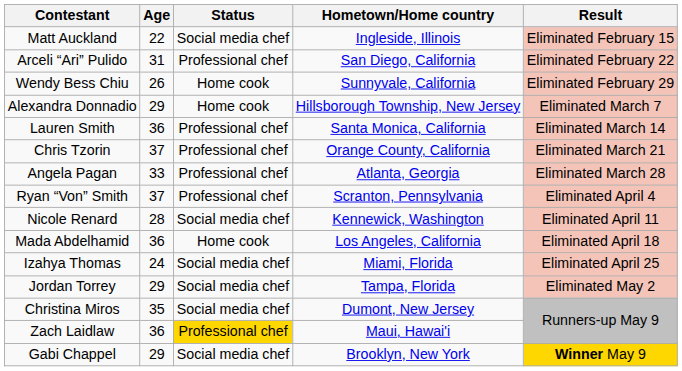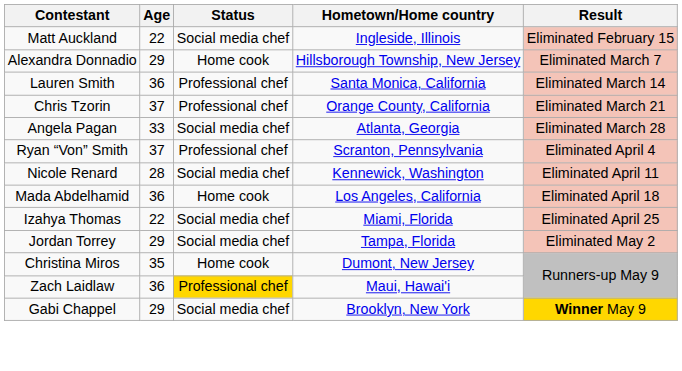- row: Arceli “Ari” Pulido | 31 | Professional chef | San Diego, California | Eliminated February 22
- row: Wendy Bess Chiu | 26 | Home cook | Sunnyvale, California | Eliminated February 29
Angela Pagan | Status: Professional chef -> Social media chef
Izahya Thomas | Age: 24 -> 22
Christina Miros | Status: Social media chef -> Home cook
